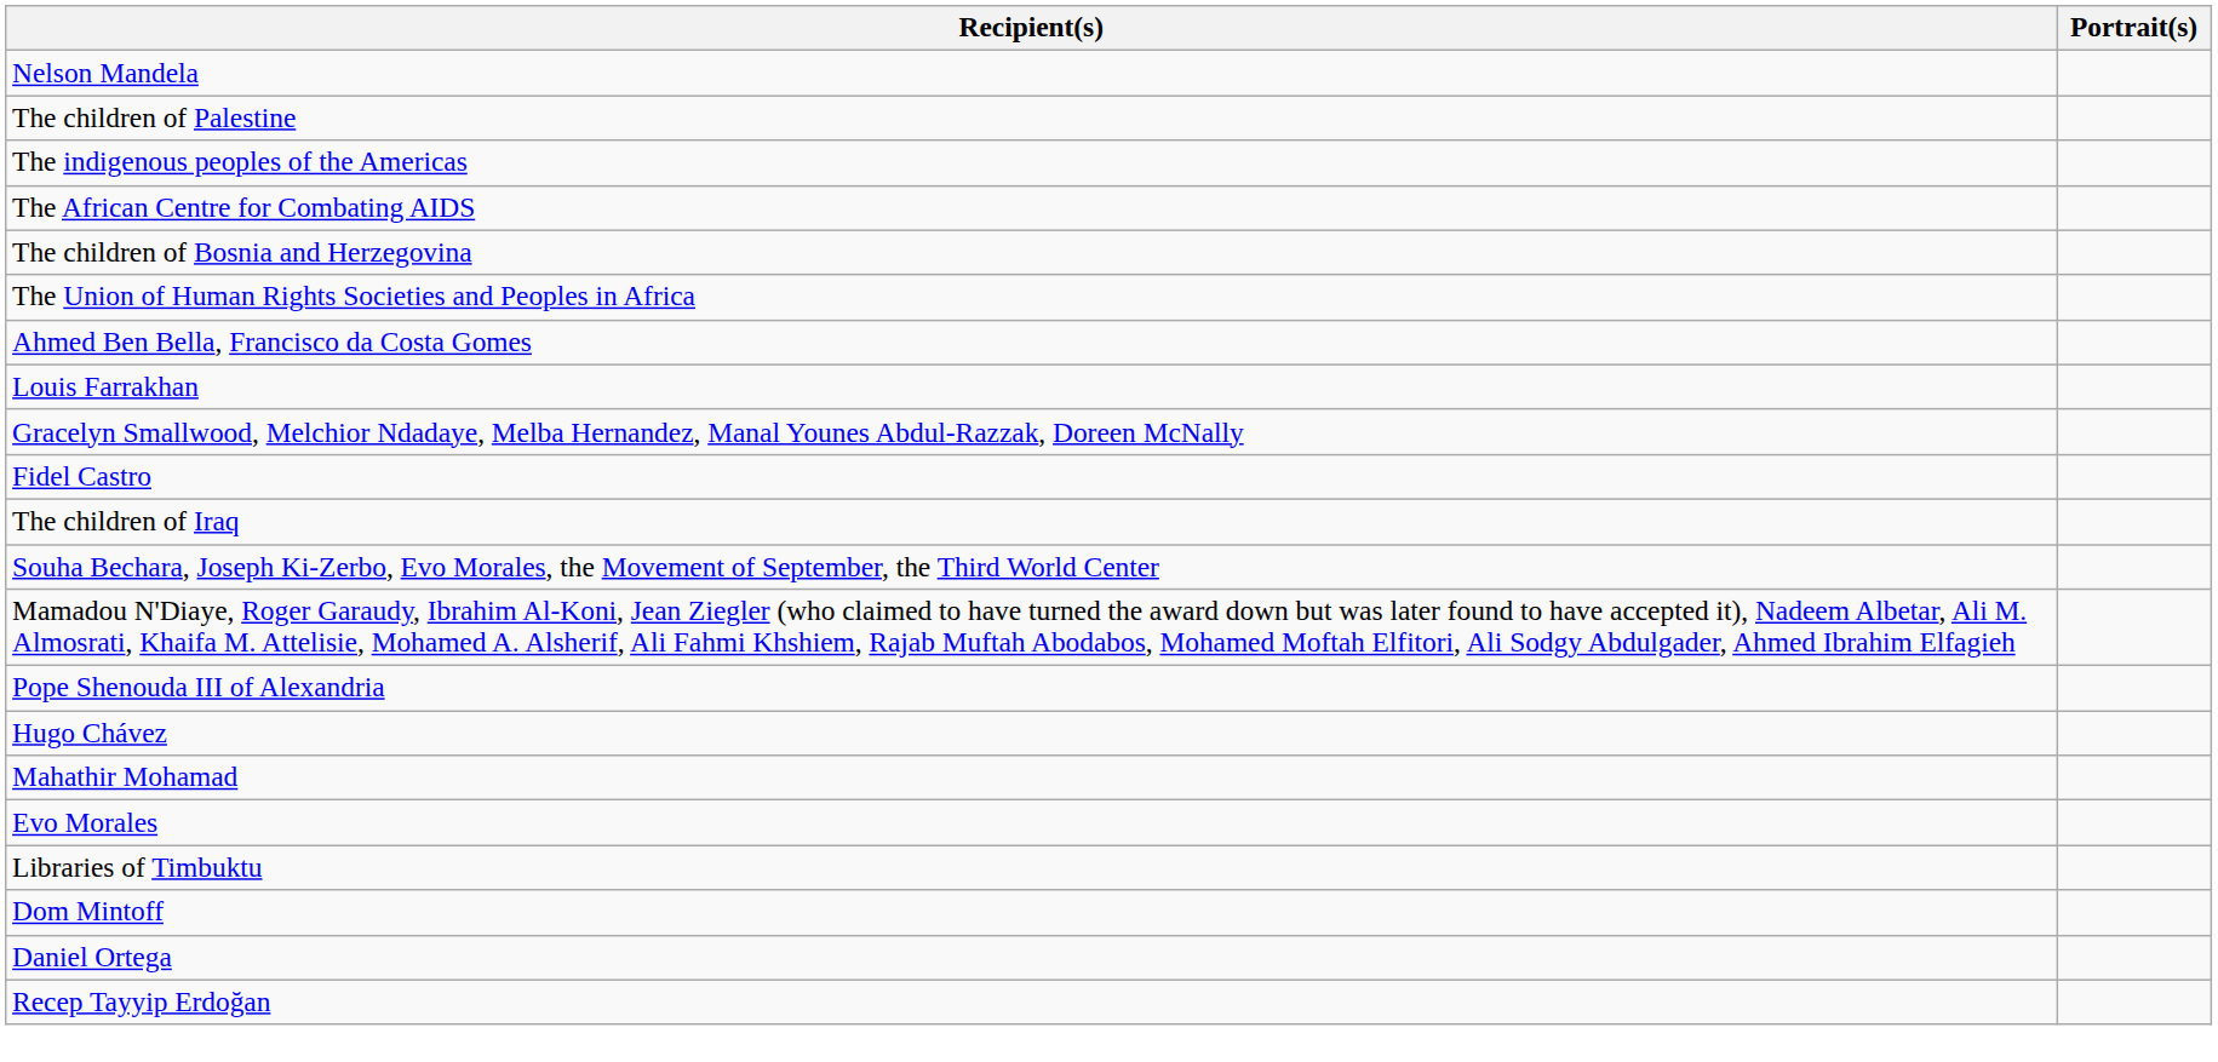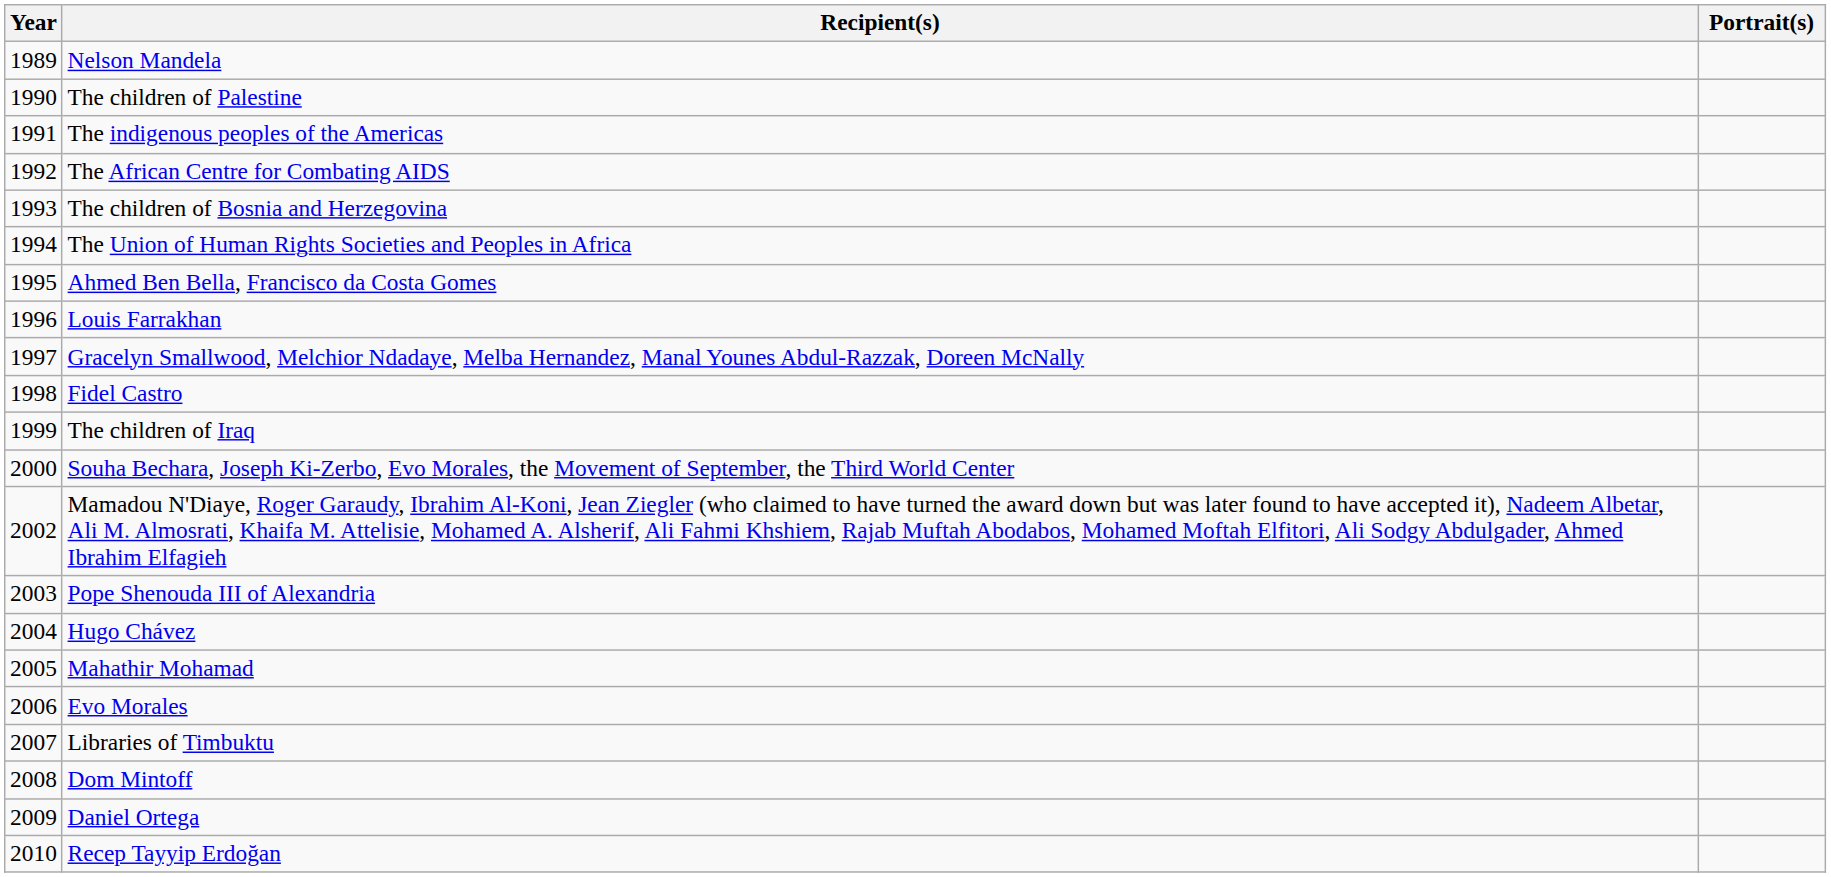+ column: Year | 1989 | 1990 | 1991 | 1992 | 1993 | 1994 | 1995 | 1996 | 1997 | 1998 | 1999 | 2000 | 2002 | 2003 | 2004 | 2005 | 2006 | 2007 | 2008 | 2009 | 2010
